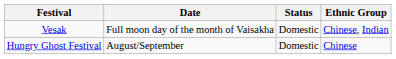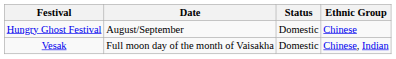rows swapped: Hungry Ghost Festival <-> Vesak
